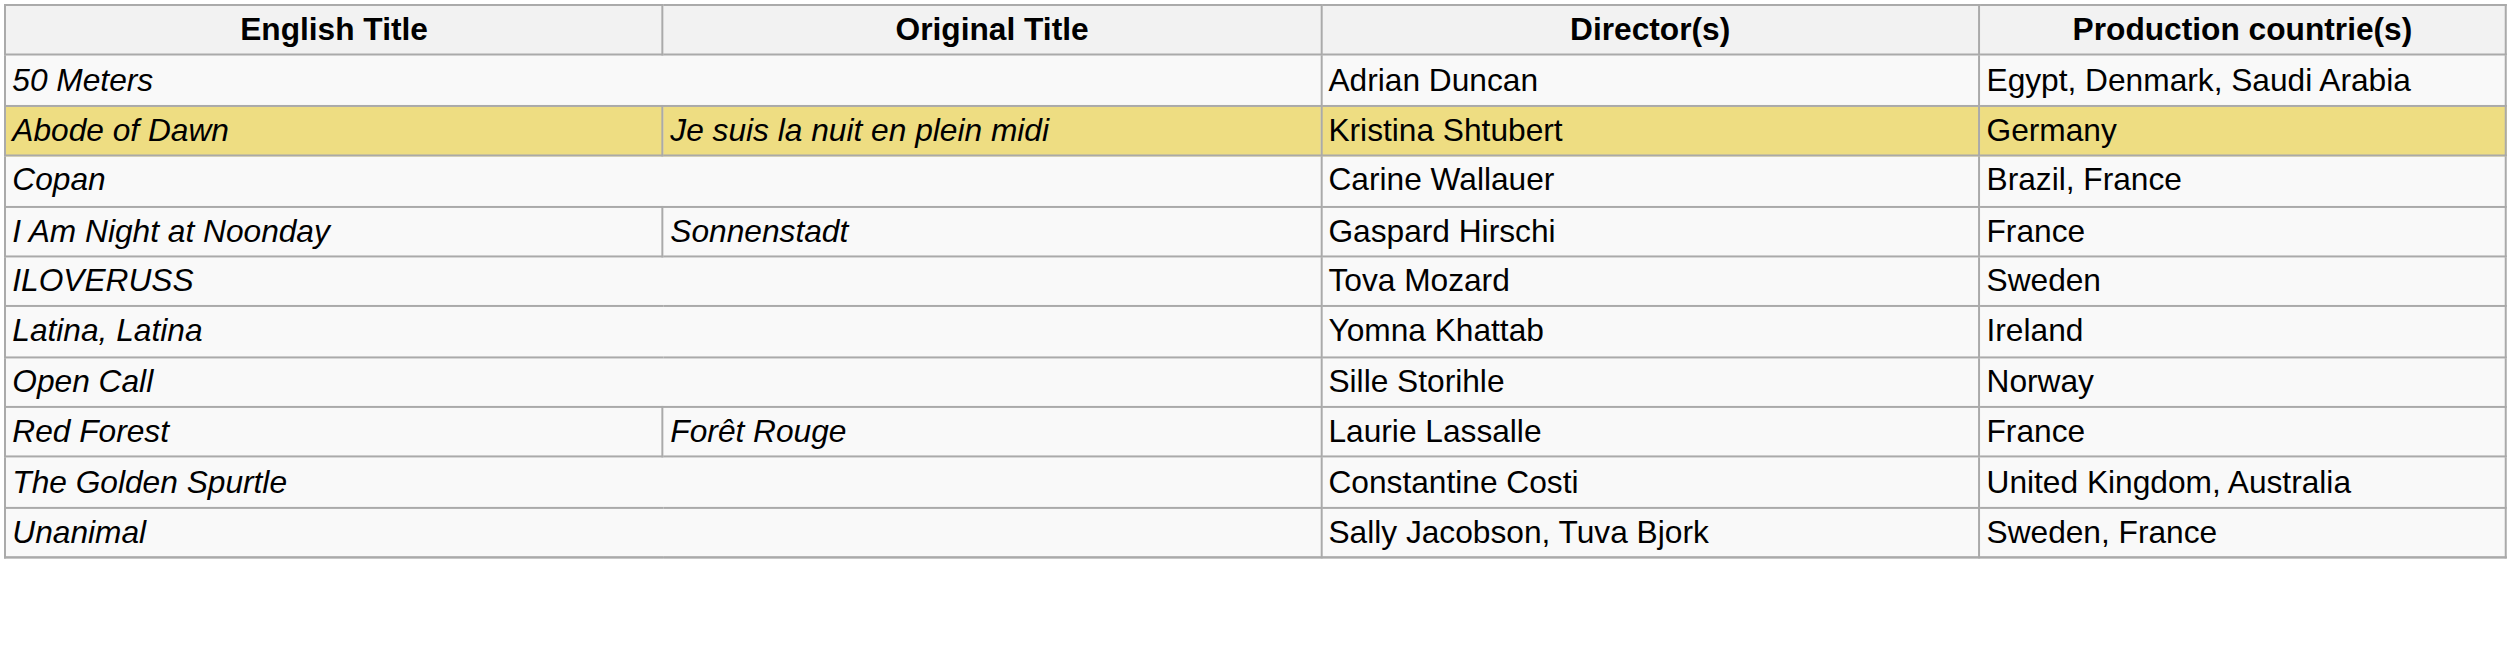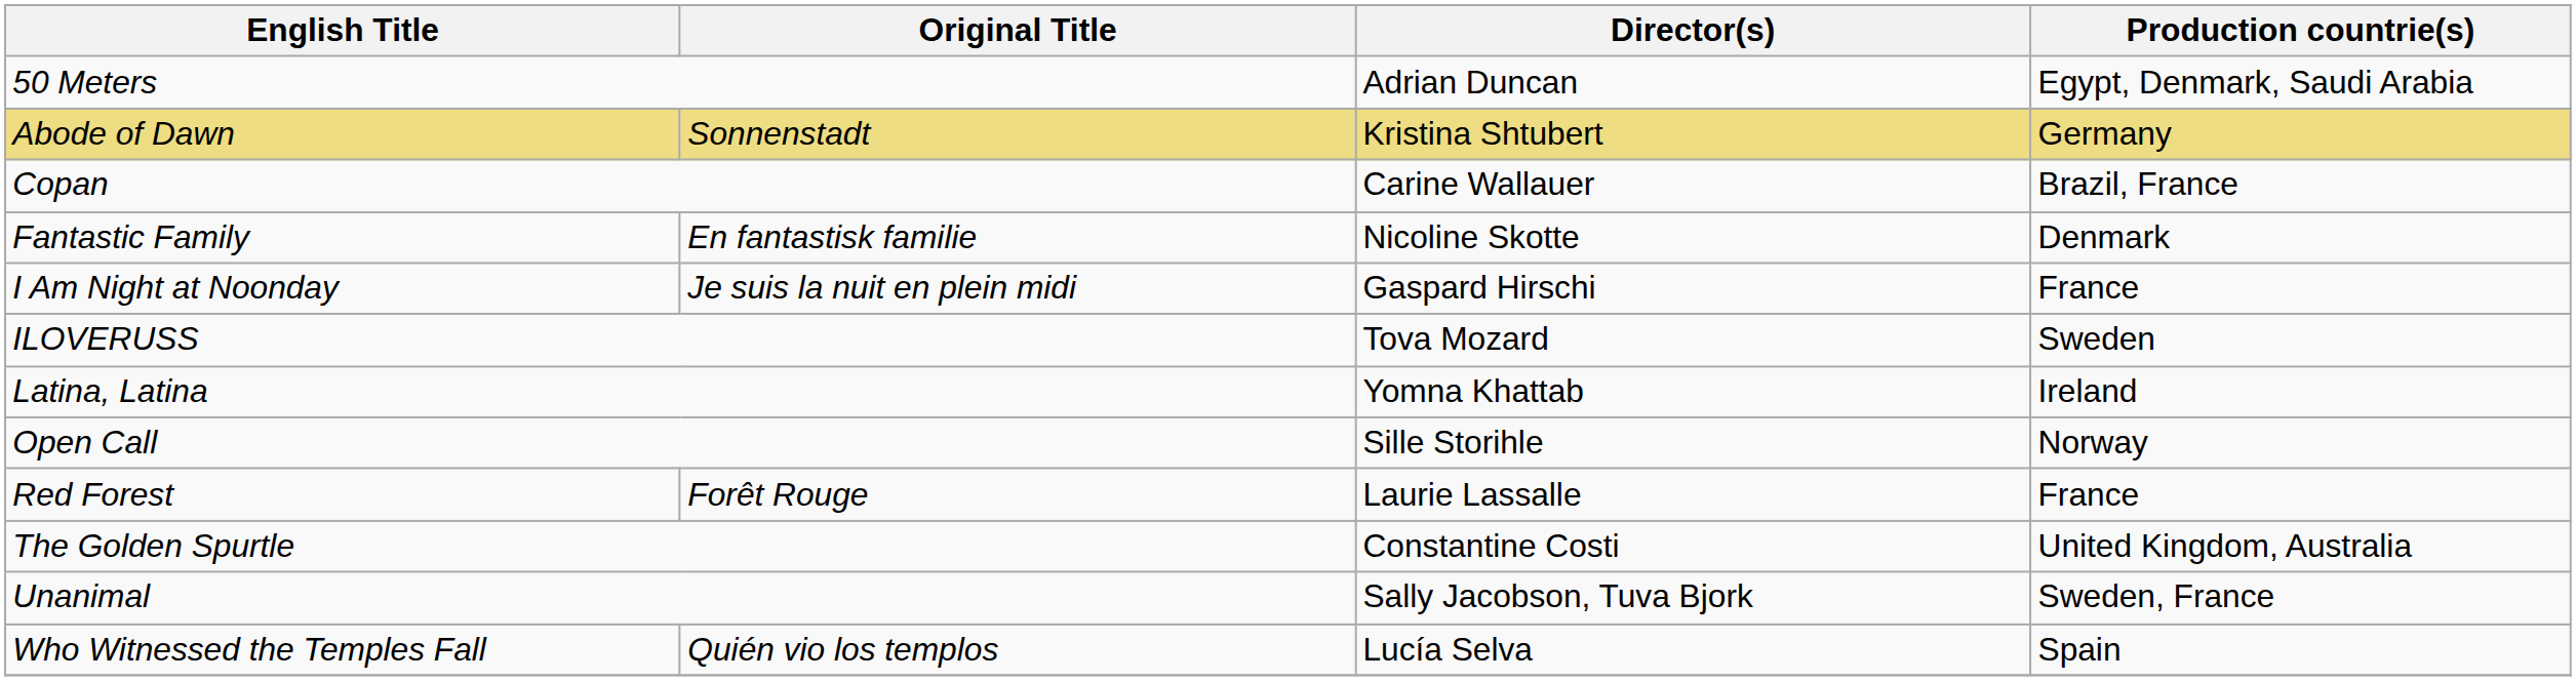Abode of Dawn | Original Title: Je suis la nuit en plein midi -> Sonnenstadt
+ row: Fantastic Family | En fantastisk familie | Nicoline Skotte | Denmark
I Am Night at Noonday | Original Title: Sonnenstadt -> Je suis la nuit en plein midi
+ row: Who Witnessed the Temples Fall | Quién vio los templos | Lucía Selva | Spain
